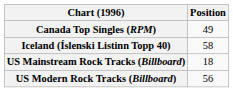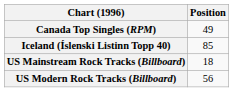Iceland (Íslenski Listinn Topp 40) | Position: 58 -> 85
